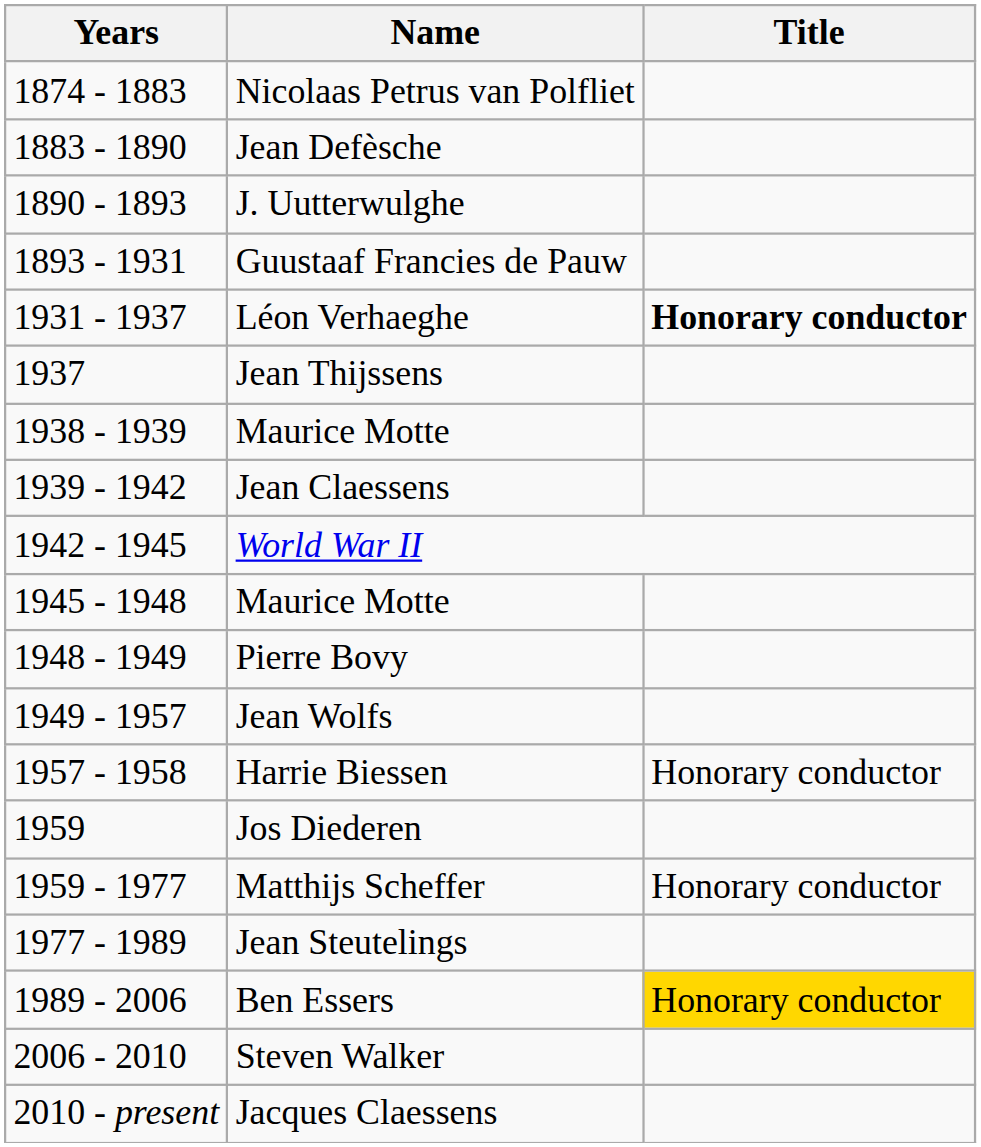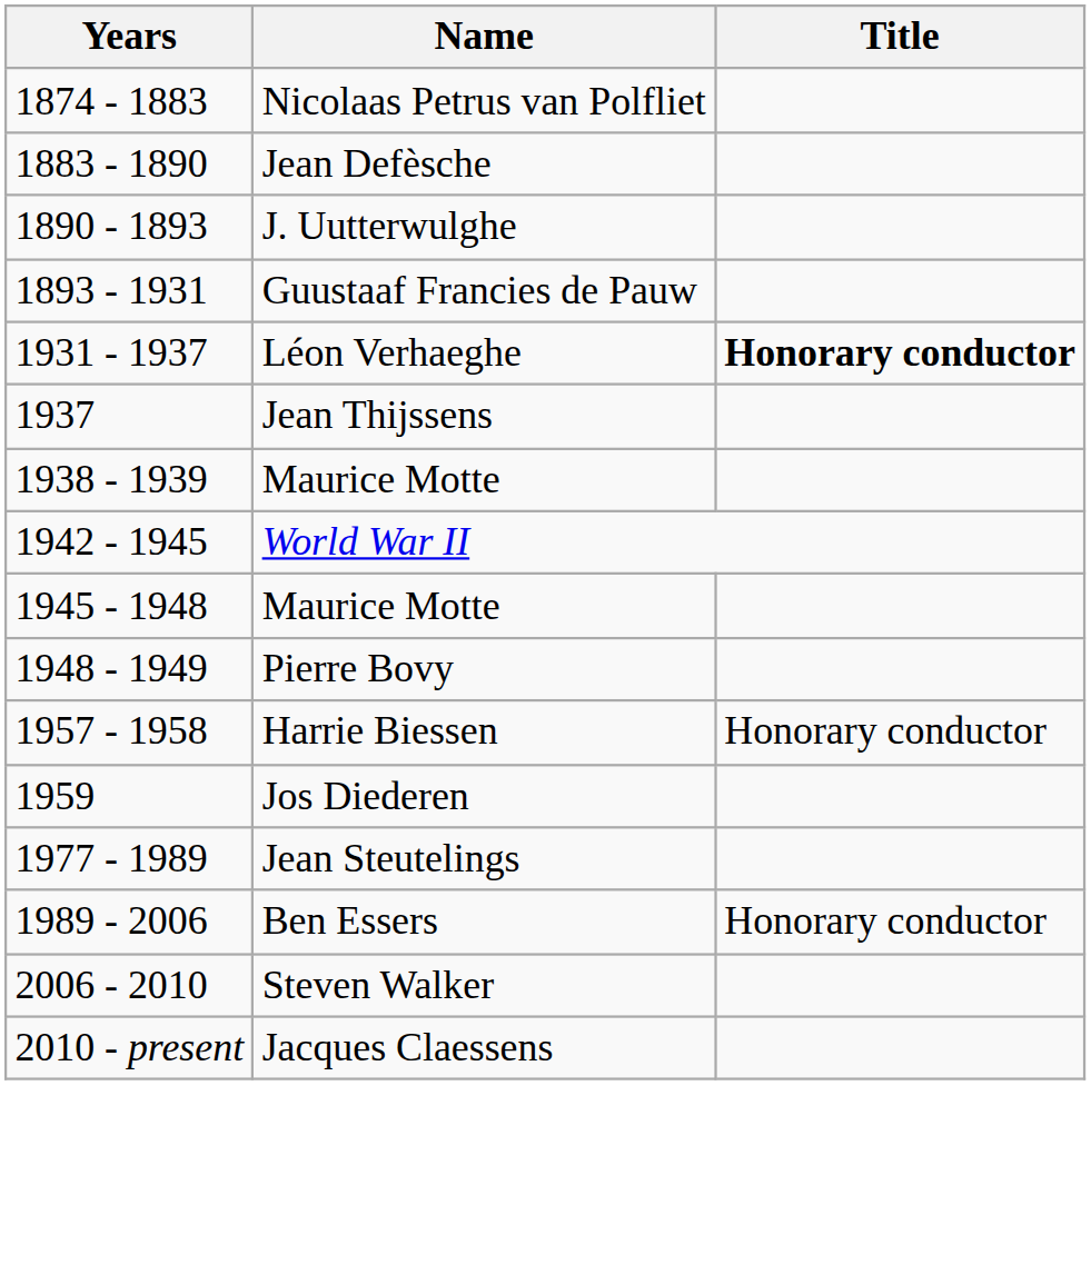- row: 1939 - 1942 | Jean Claessens
- row: 1949 - 1957 | Jean Wolfs
- row: 1959 - 1977 | Matthijs Scheffer | Honorary conductor
Ben Essers | Title: gold background -> no background
